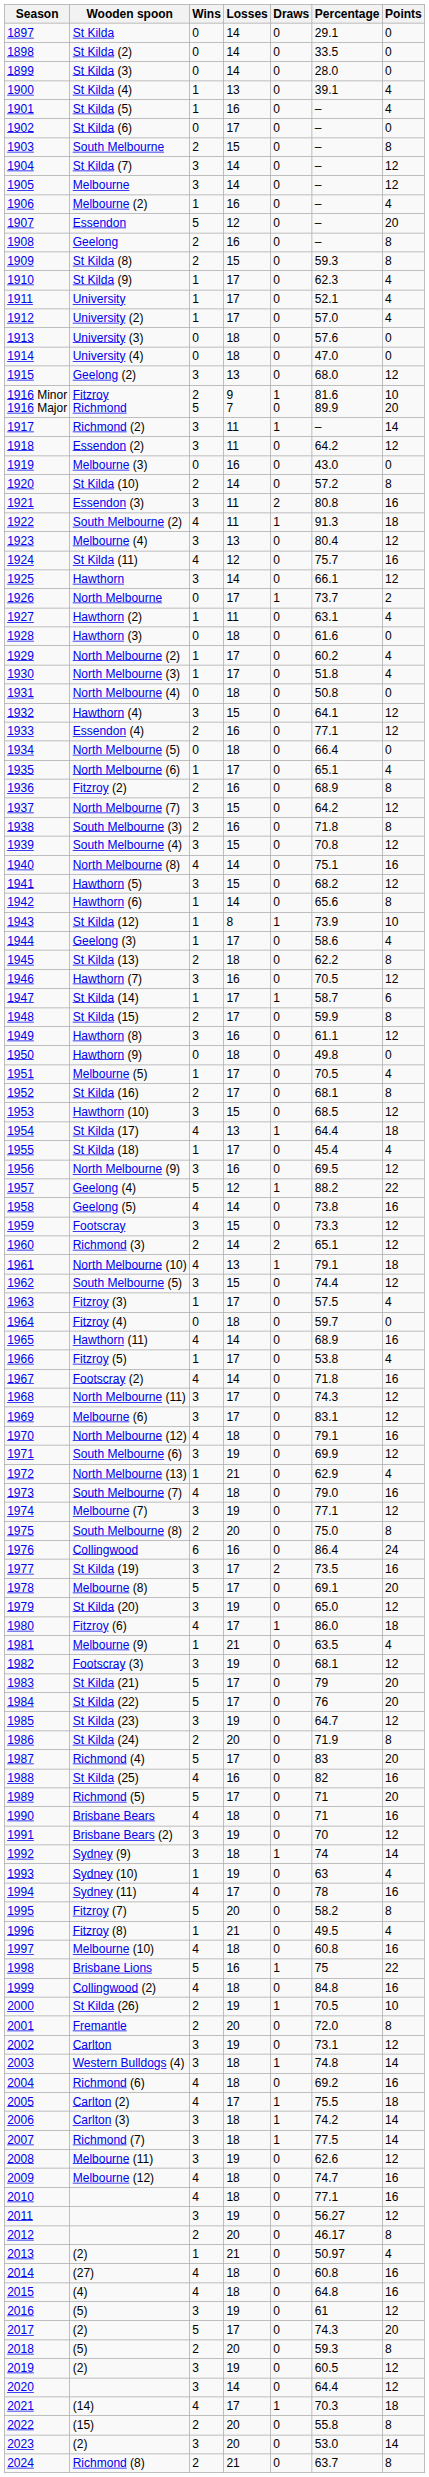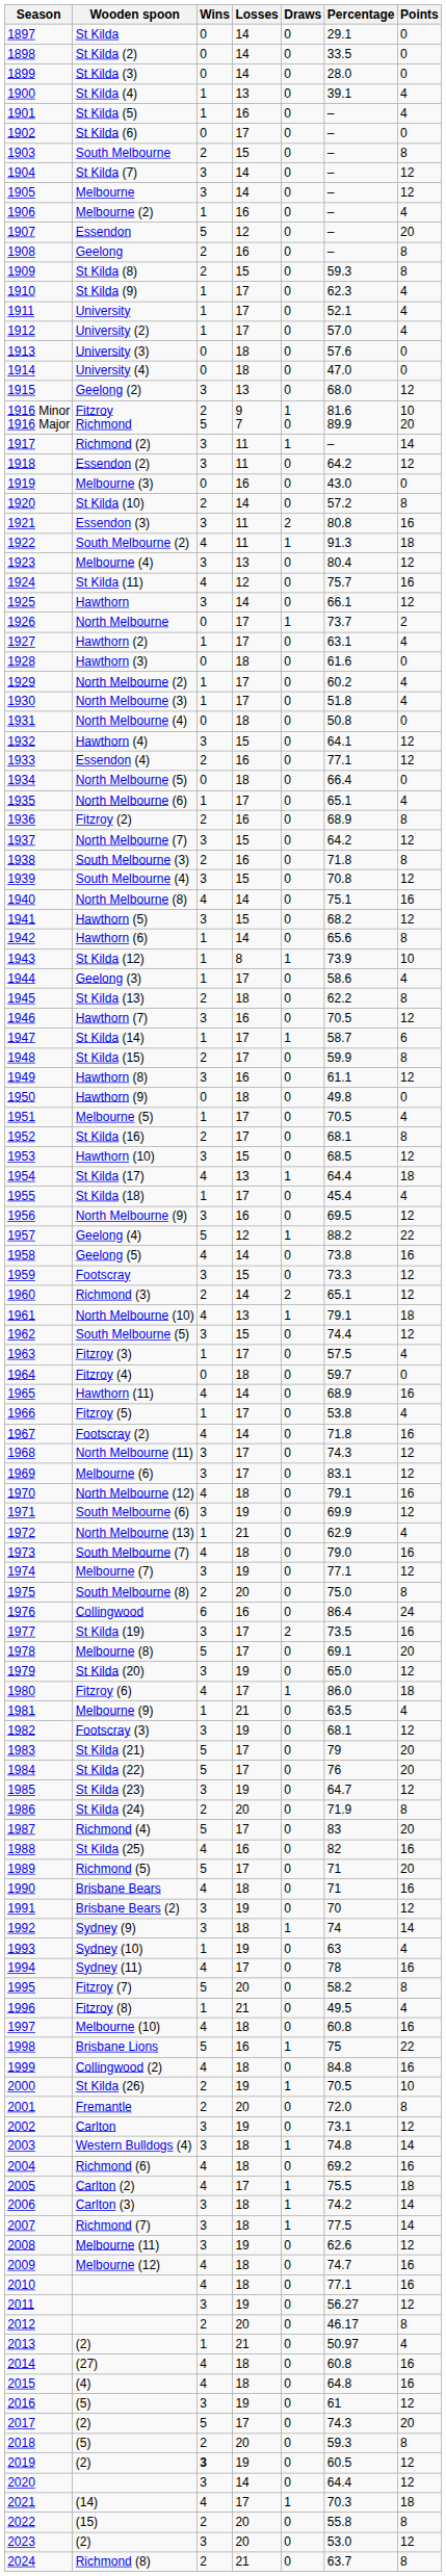Hawthorn (2) | Losses: 11 -> 17
2019 / (2) | Wins: normal -> bold
2023 / (2) | Points: 14 -> 12
